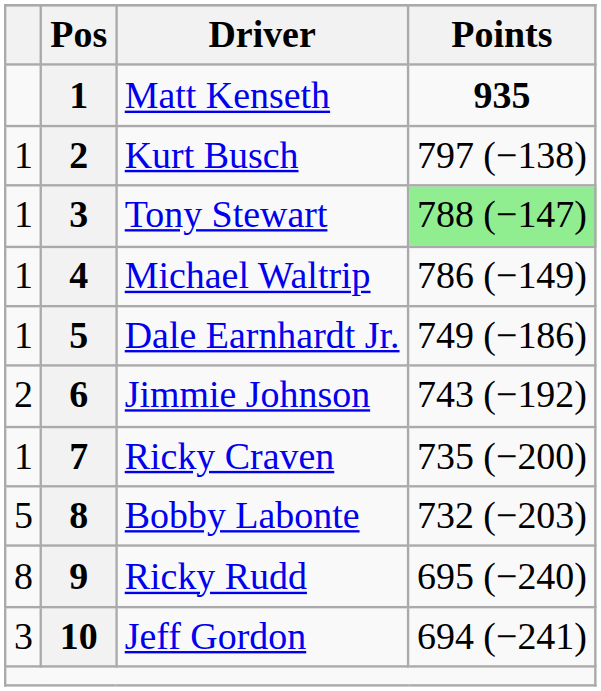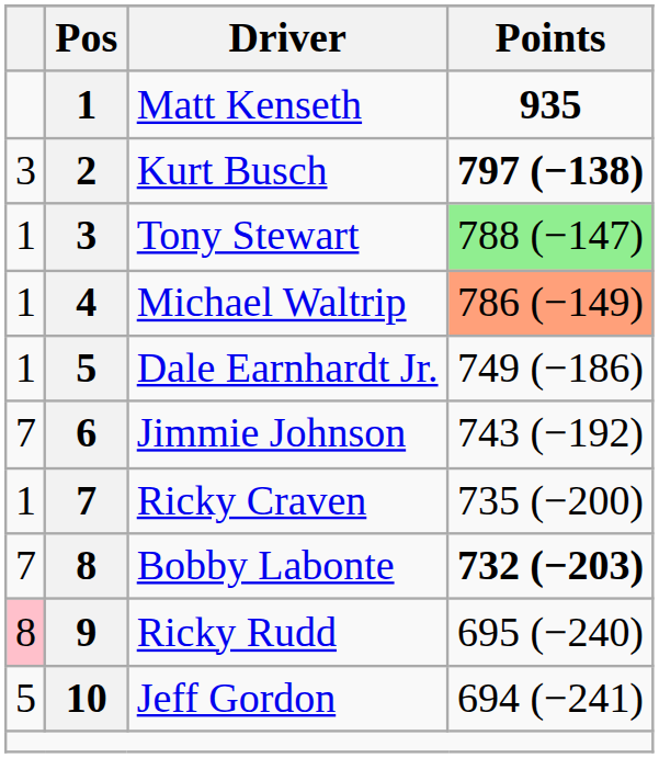Kurt Busch | column 1: 1 -> 3
Kurt Busch | Points: normal -> bold
Michael Waltrip | Points: no background -> lightsalmon background
Jimmie Johnson | column 1: 2 -> 7
Bobby Labonte | column 1: 5 -> 7
Bobby Labonte | Points: normal -> bold
Ricky Rudd | column 1: no background -> pink background
Jeff Gordon | column 1: 3 -> 5
